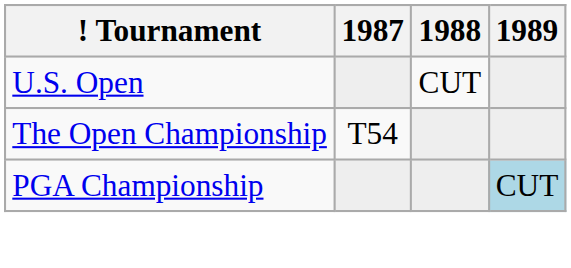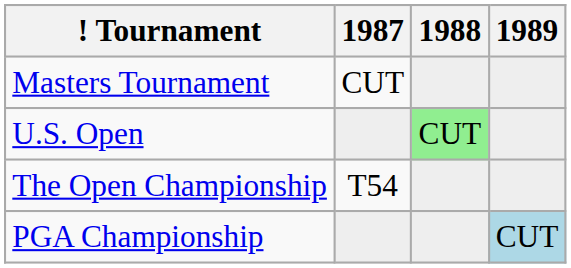+ row: Masters Tournament | CUT
U.S. Open | 1988: no background -> lightgreen background
